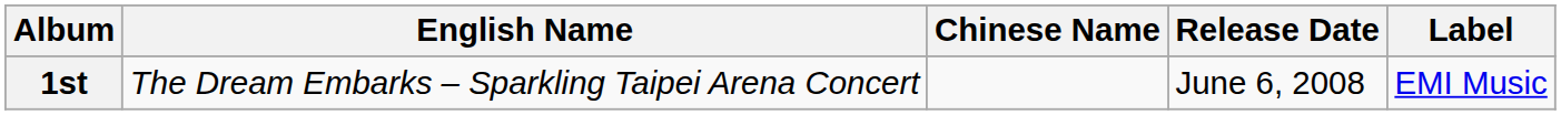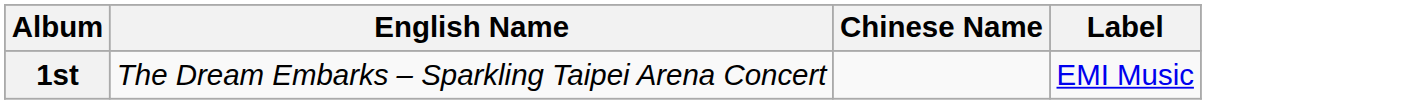- column: Release Date | June 6, 2008
